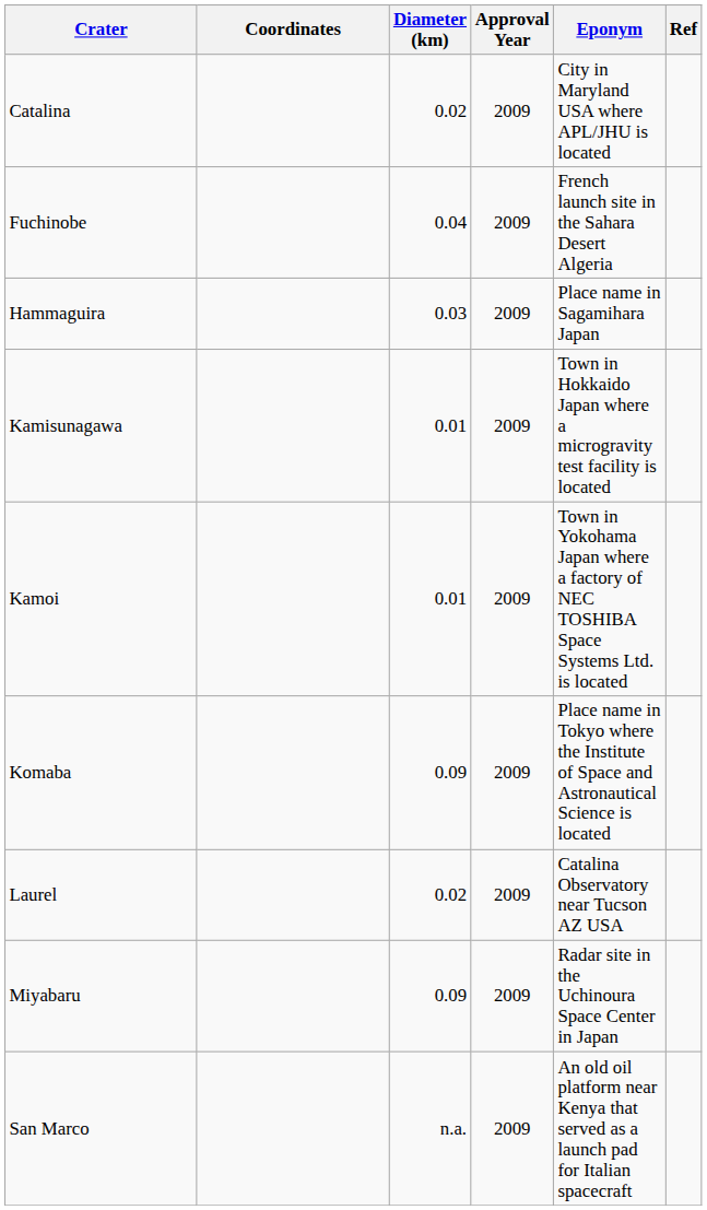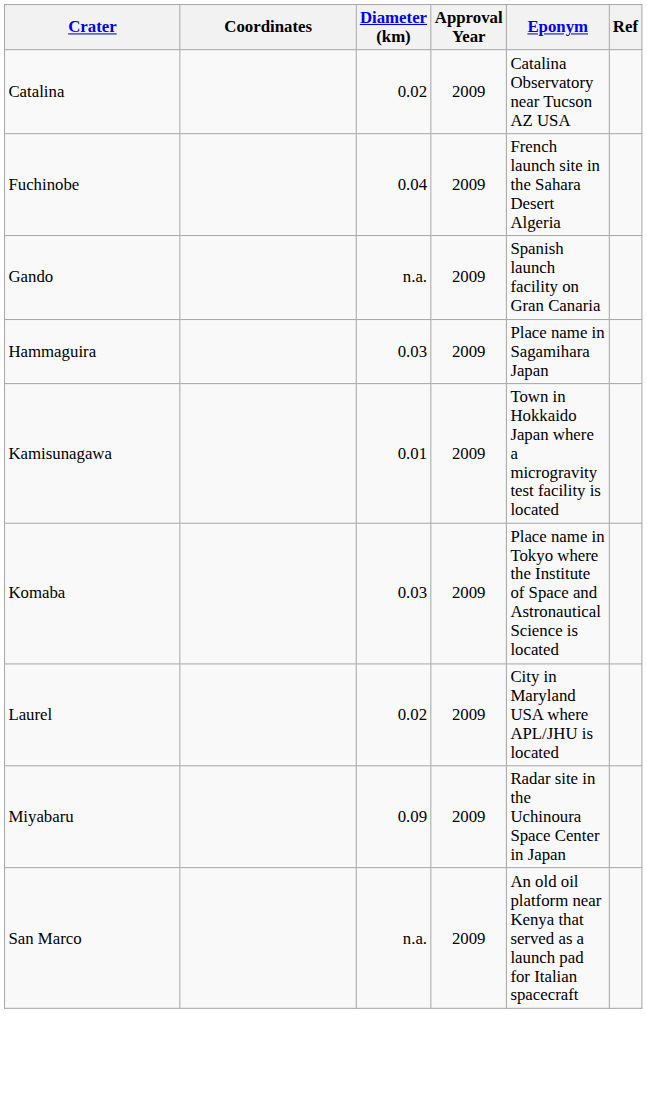Catalina | Eponym: City in Maryland USA where APL/JHU is located -> Catalina Observatory near Tucson AZ USA
+ row: Gando | n.a. | 2009 | Spanish launch facility on Gran Canaria
- row: Kamoi | 0.01 | 2009 | Town in Yokohama Japan where a factory of NEC TOSHIBA Space Systems Ltd. is located
Komaba | Diameter (km): 0.09 -> 0.03
Laurel | Eponym: Catalina Observatory near Tucson AZ USA -> City in Maryland USA where APL/JHU is located
